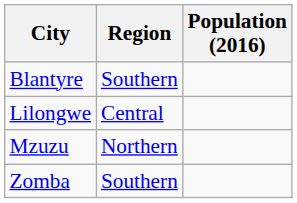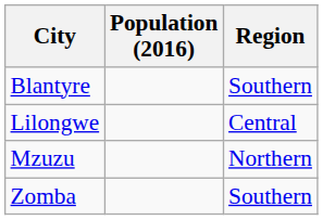columns swapped: Region <-> Population (2016)
